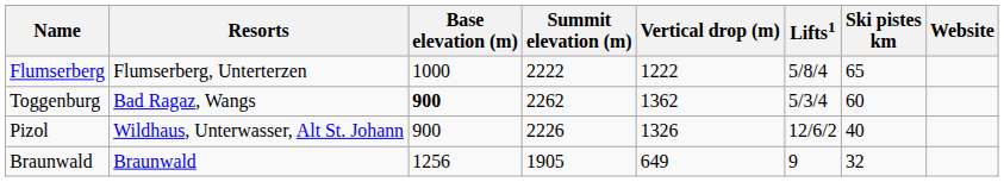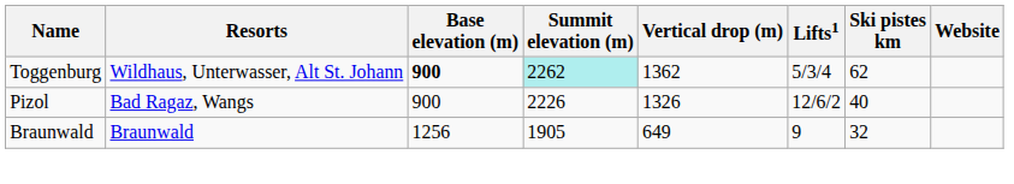- row: Flumserberg | Flumserberg, Unterterzen | 1000 | 2222 | 1222 | 5/8/4 | 65
Toggenburg | Resorts: Bad Ragaz, Wangs -> Wildhaus, Unterwasser, Alt St. Johann
Toggenburg | Summit elevation (m): no background -> paleturquoise background
Toggenburg | Ski pistes km: 60 -> 62
Pizol | Resorts: Wildhaus, Unterwasser, Alt St. Johann -> Bad Ragaz, Wangs
